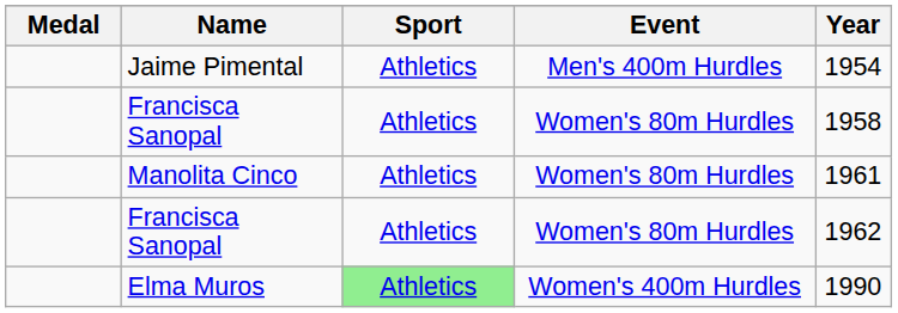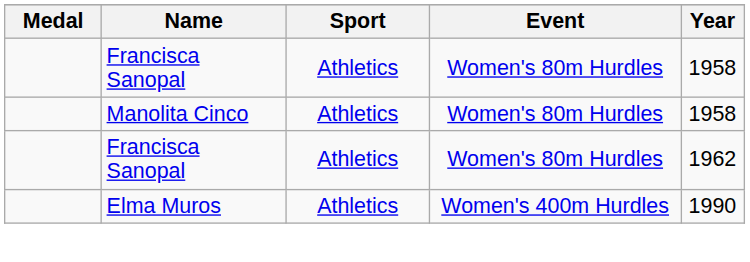- row: Jaime Pimental | Athletics | Men's 400m Hurdles | 1954
Manolita Cinco | Year: 1961 -> 1958
Elma Muros | Sport: lightgreen background -> no background
